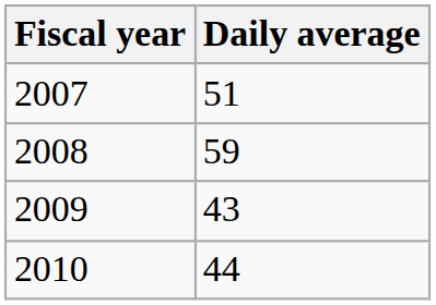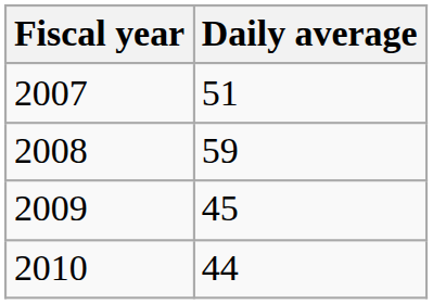2009 | Daily average: 43 -> 45
